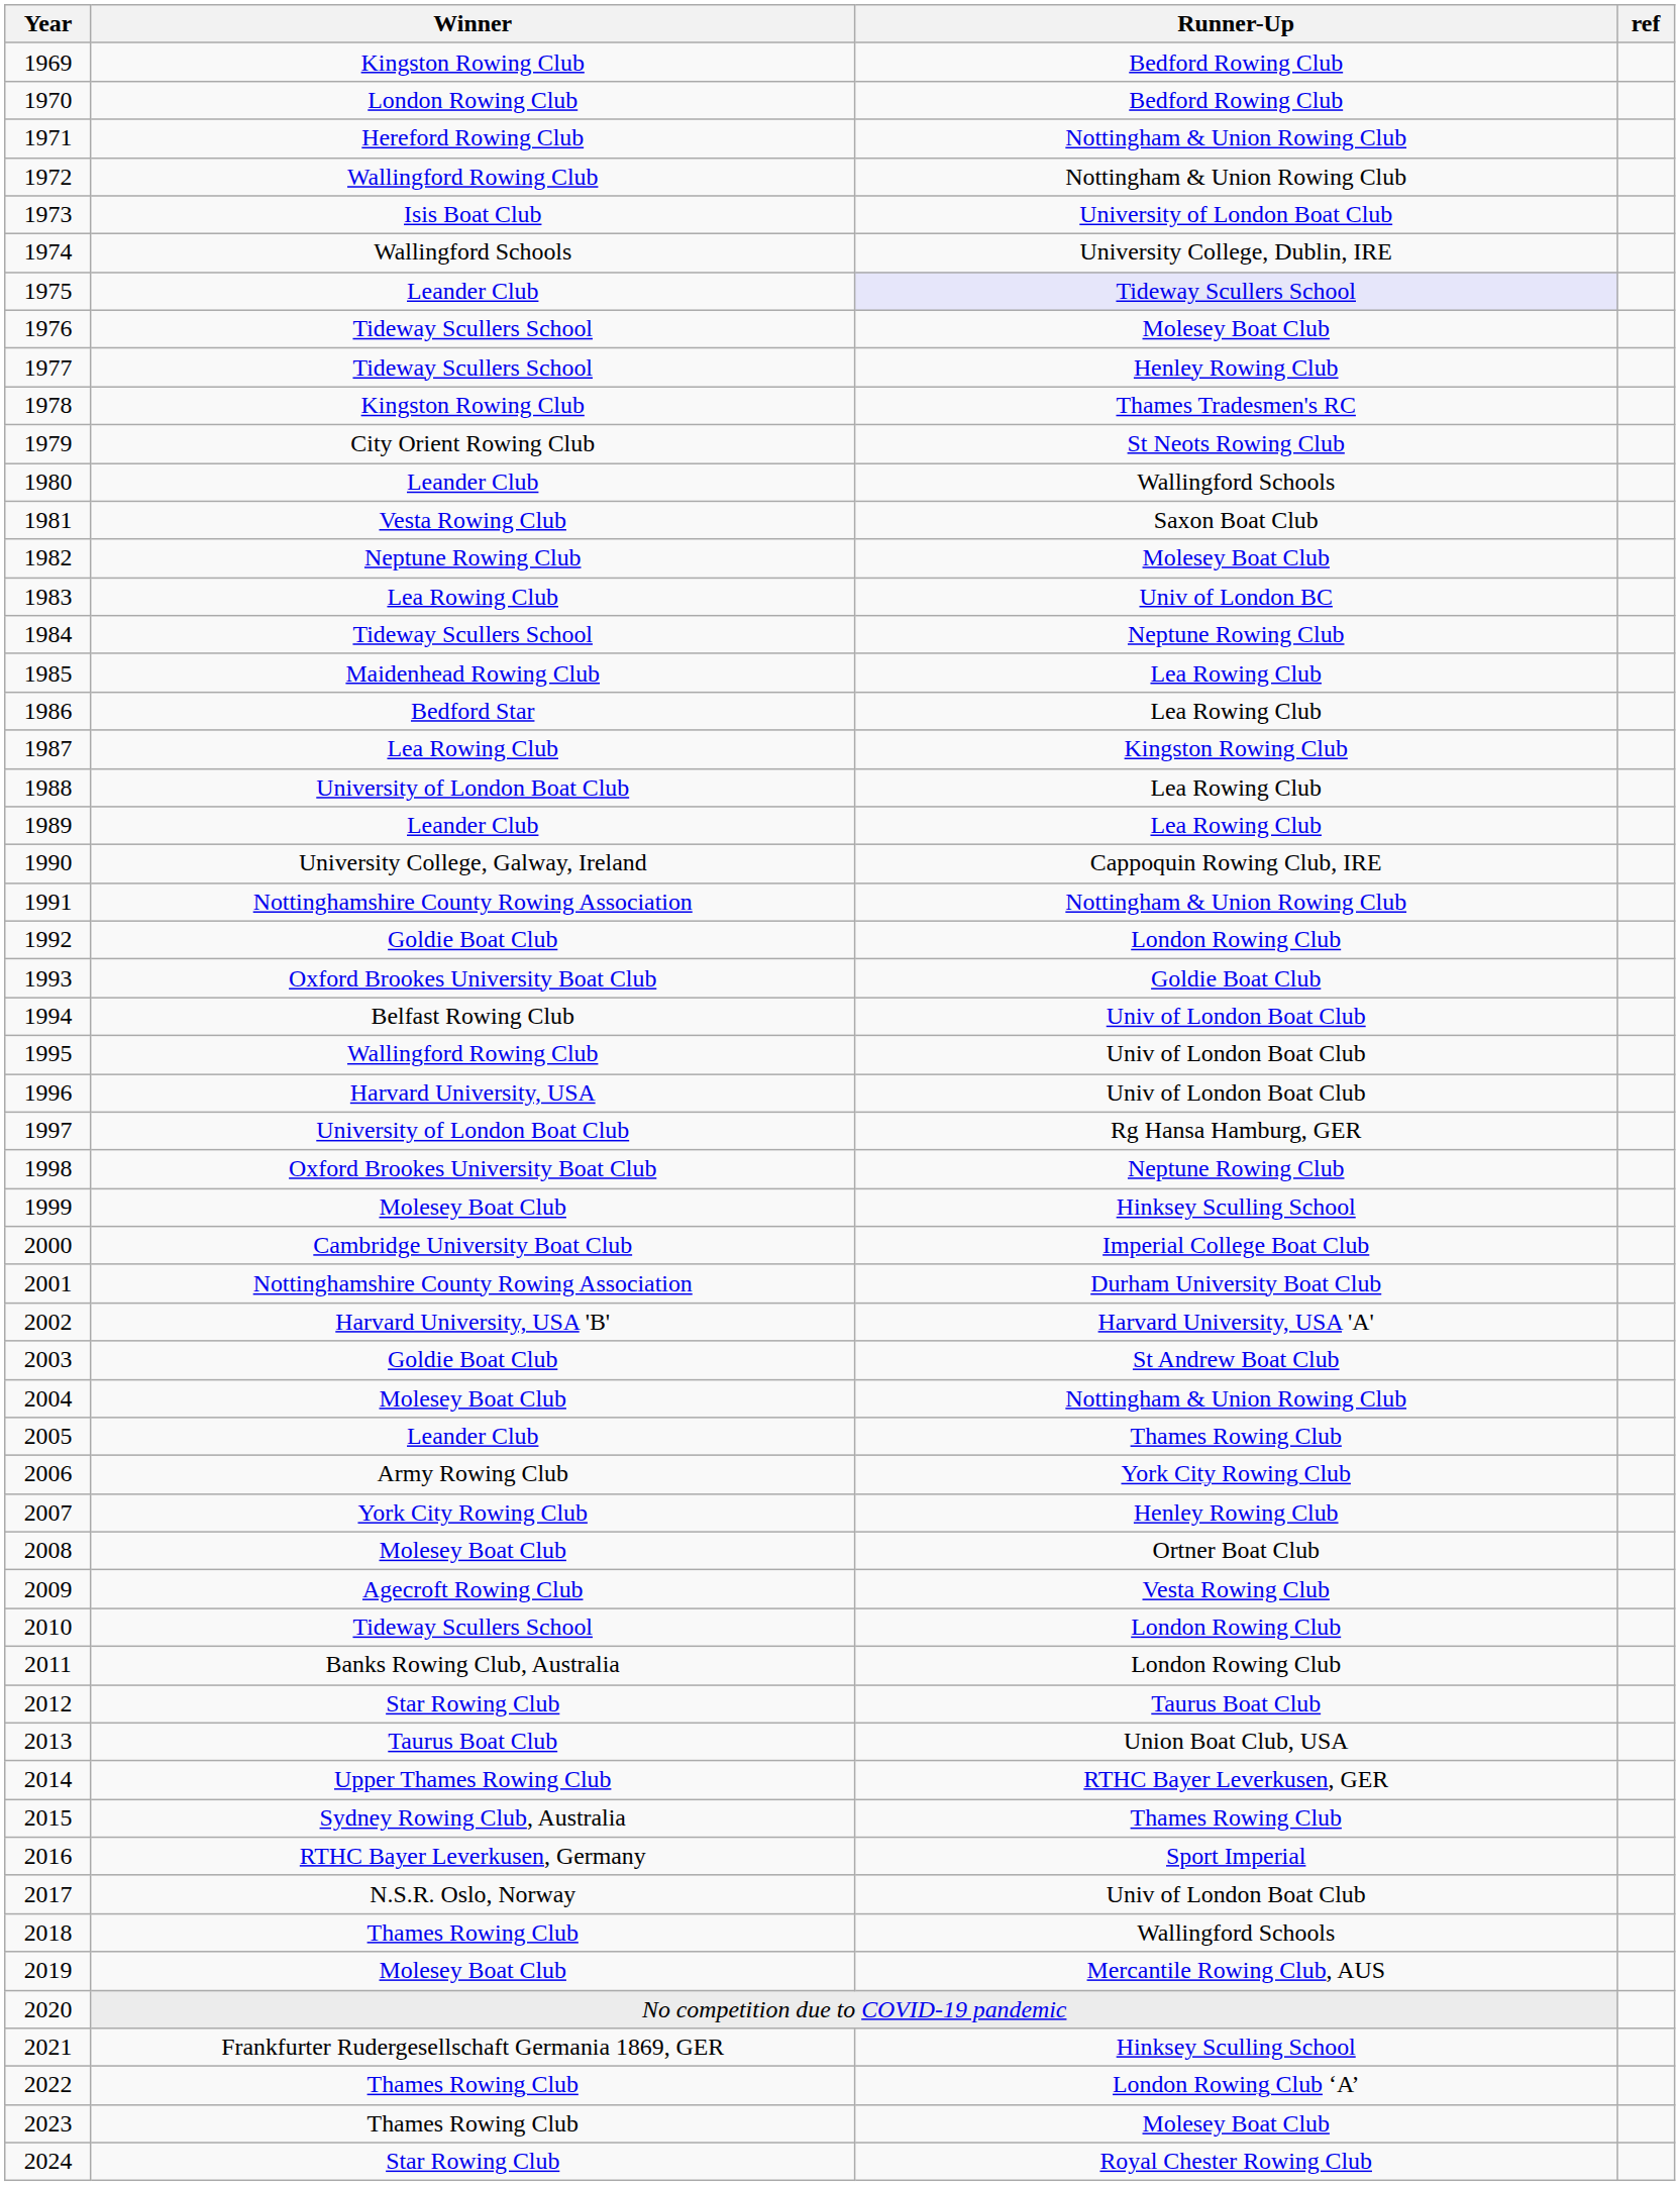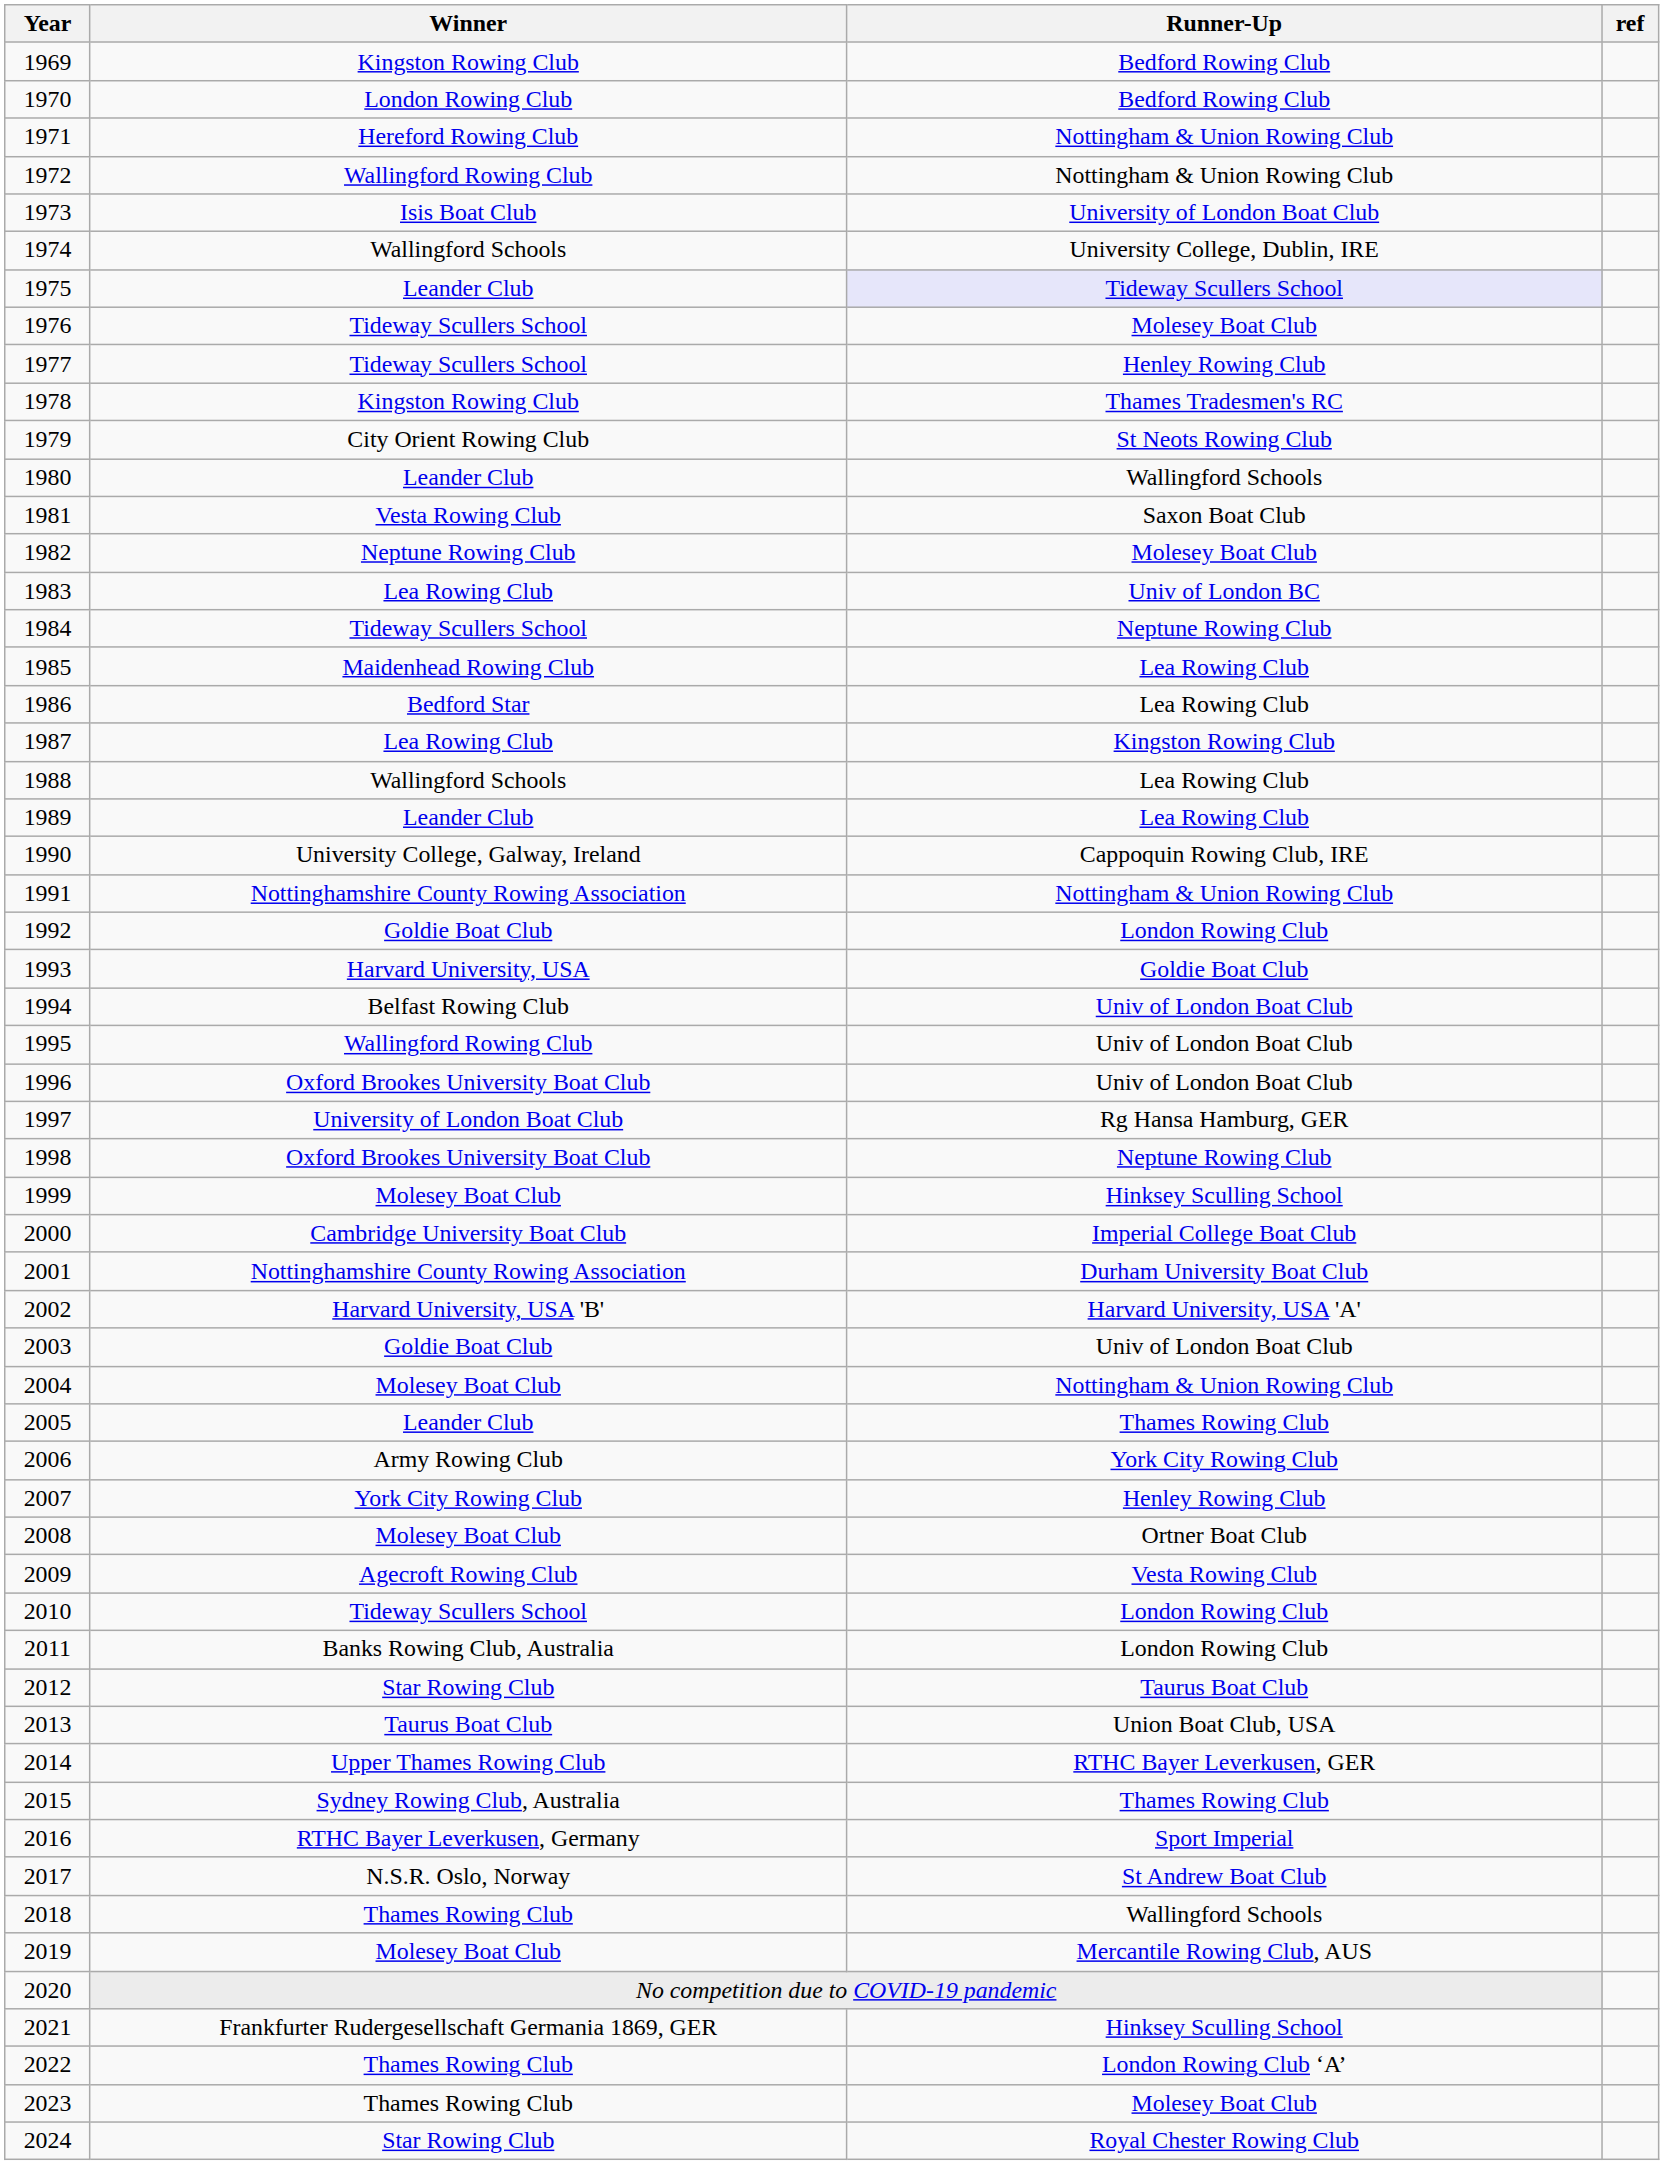1988 | Winner: University of London Boat Club -> Wallingford Schools
1993 | Winner: Oxford Brookes University Boat Club -> Harvard University, USA
1996 | Winner: Harvard University, USA -> Oxford Brookes University Boat Club
2003 | Runner-Up: St Andrew Boat Club -> Univ of London Boat Club
2017 | Runner-Up: Univ of London Boat Club -> St Andrew Boat Club
